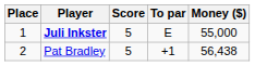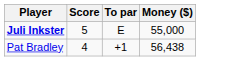- column: Place | 1 | 2
Pat Bradley | Score: 5 -> 4
